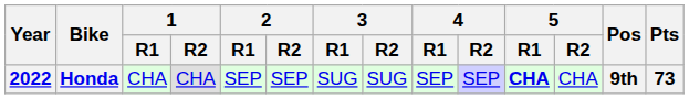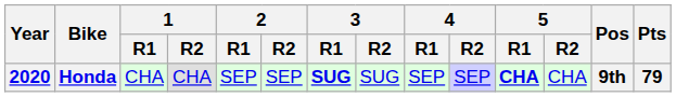Honda | Year: 2022 -> 2020
Honda | 3 / R1: normal -> bold
Honda | Pts: 73 -> 79
